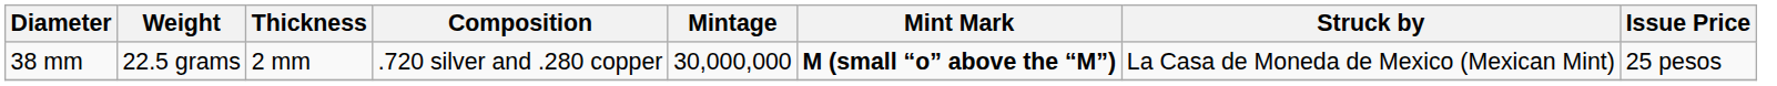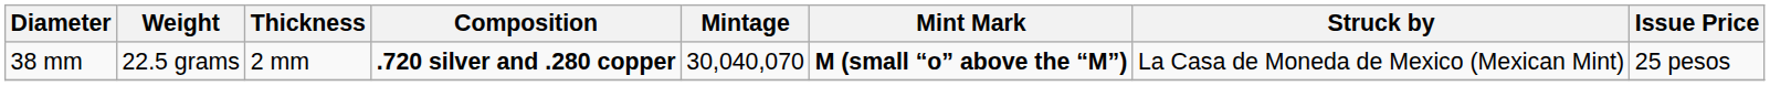38 mm | Composition: normal -> bold
38 mm | Mintage: 30,000,000 -> 30,040,070
